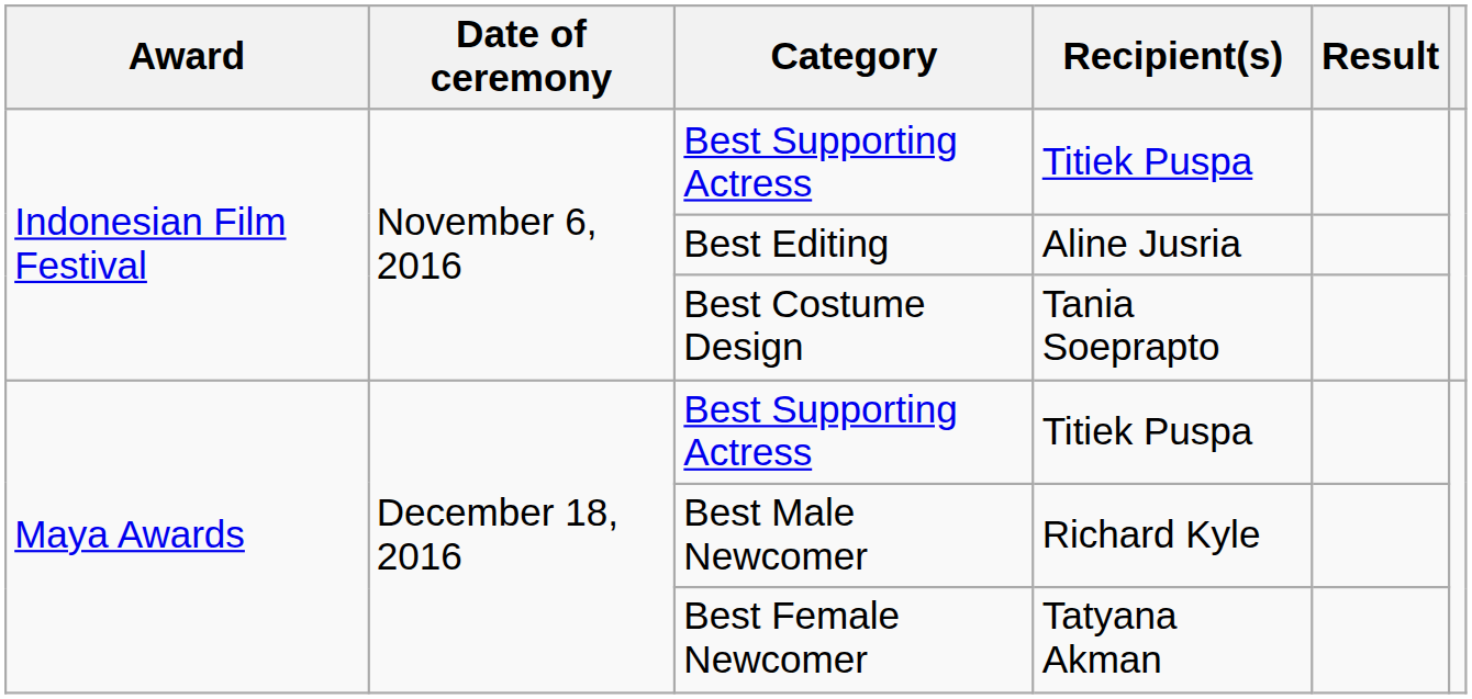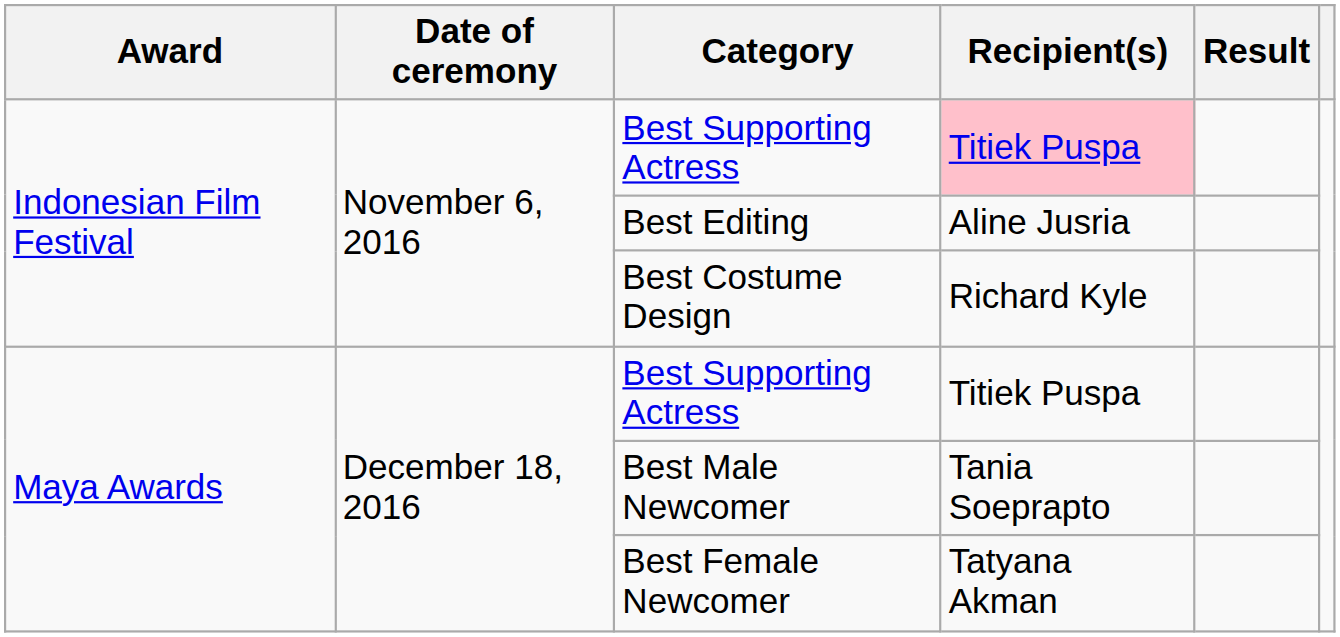Indonesian Film Festival / Best Supporting Actress | Recipient(s): no background -> pink background
Best Costume Design | Recipient(s): Tania Soeprapto -> Richard Kyle
Best Male Newcomer | Recipient(s): Richard Kyle -> Tania Soeprapto
